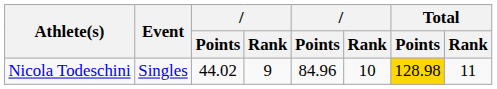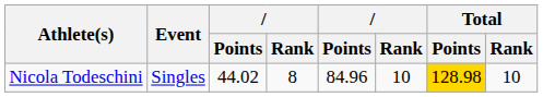Nicola Todeschini | column 4: 9 -> 8
Nicola Todeschini | Total / Rank: 11 -> 10
